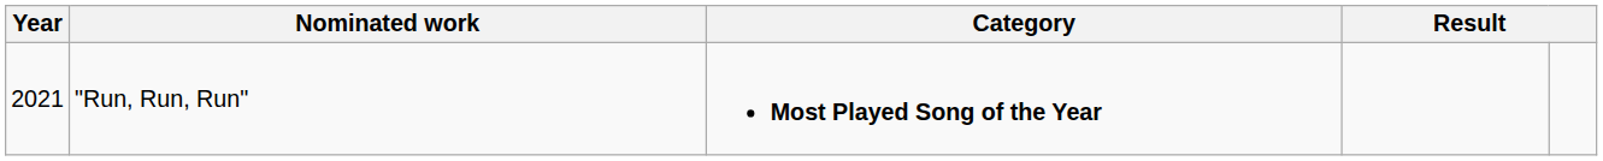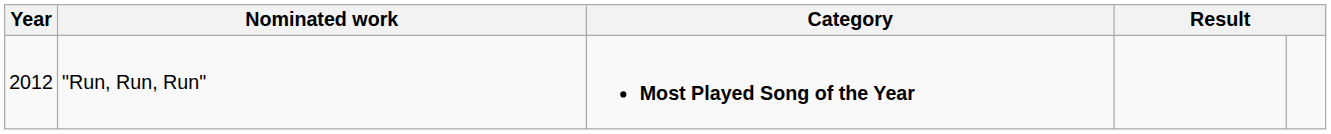"Run, Run, Run" | Year: 2021 -> 2012
